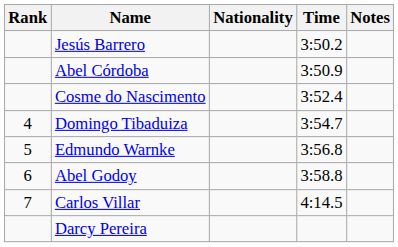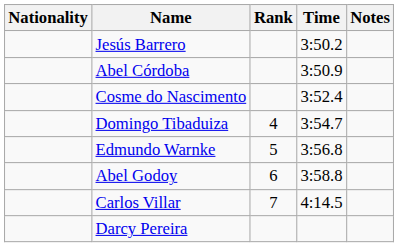columns swapped: Rank <-> Nationality
